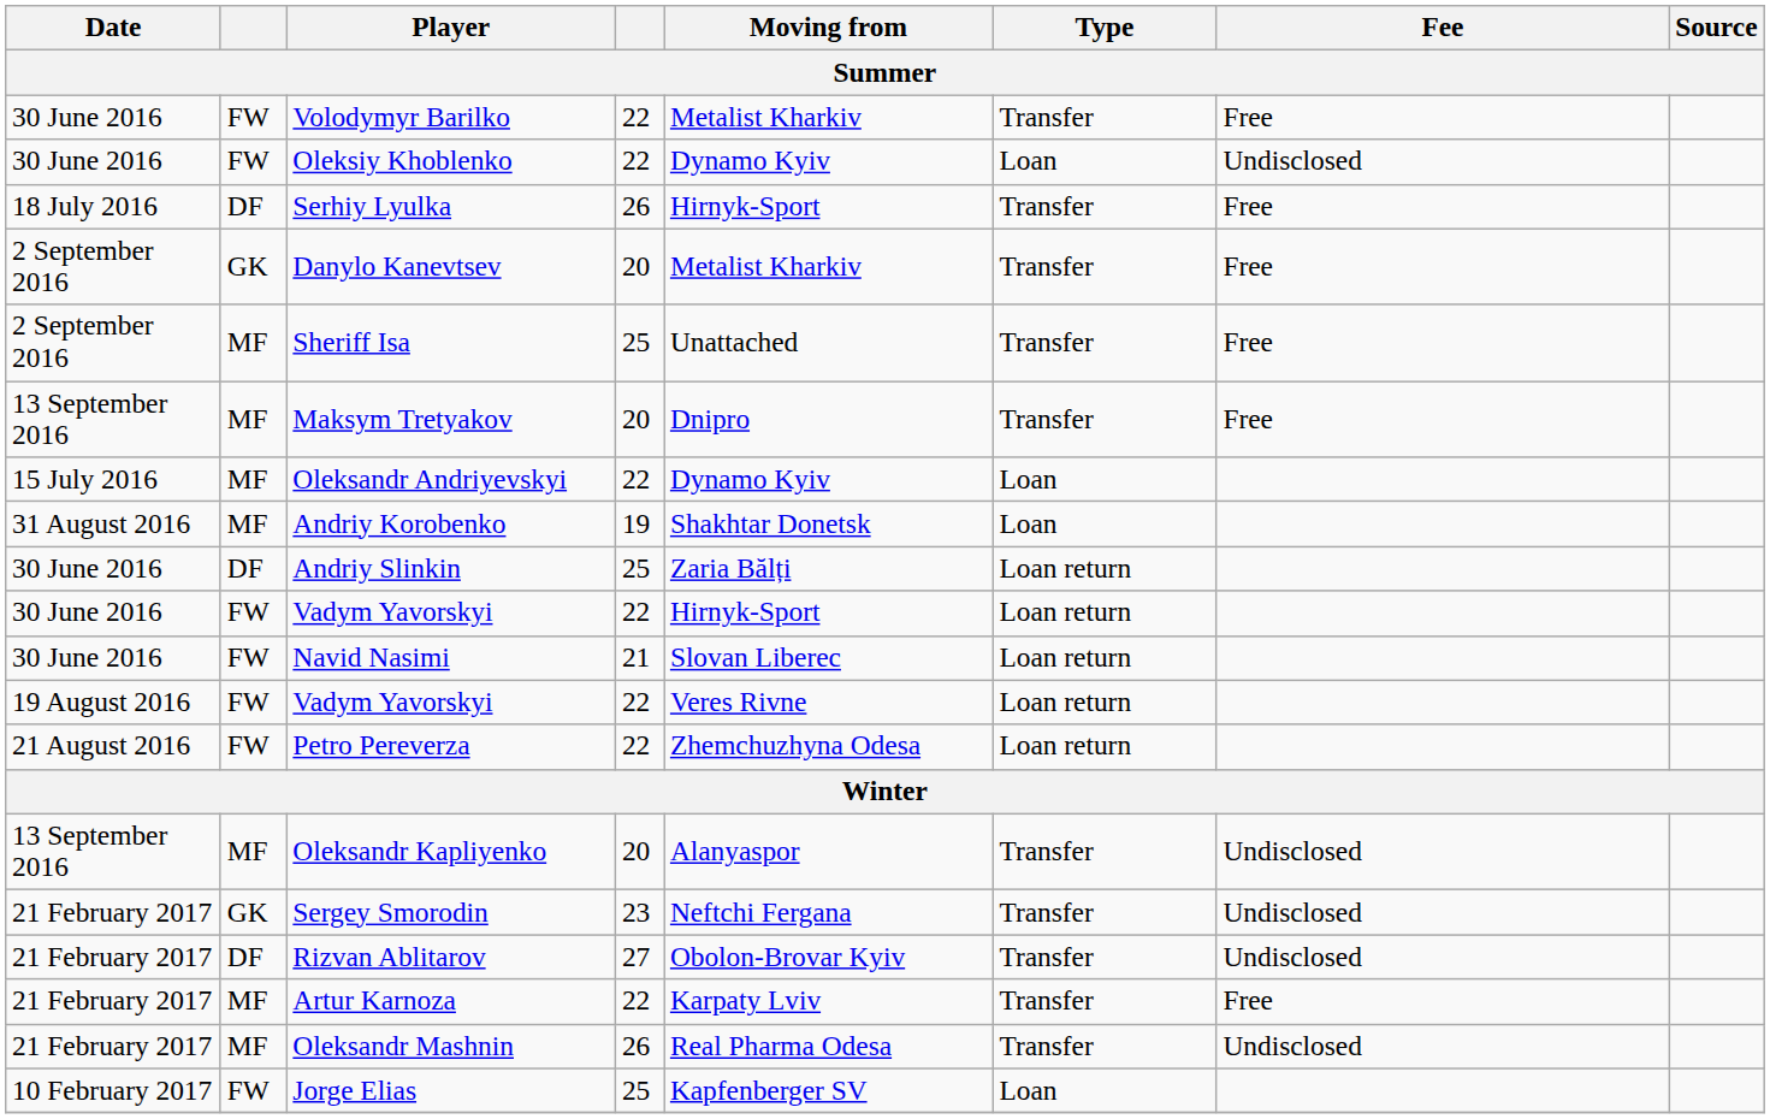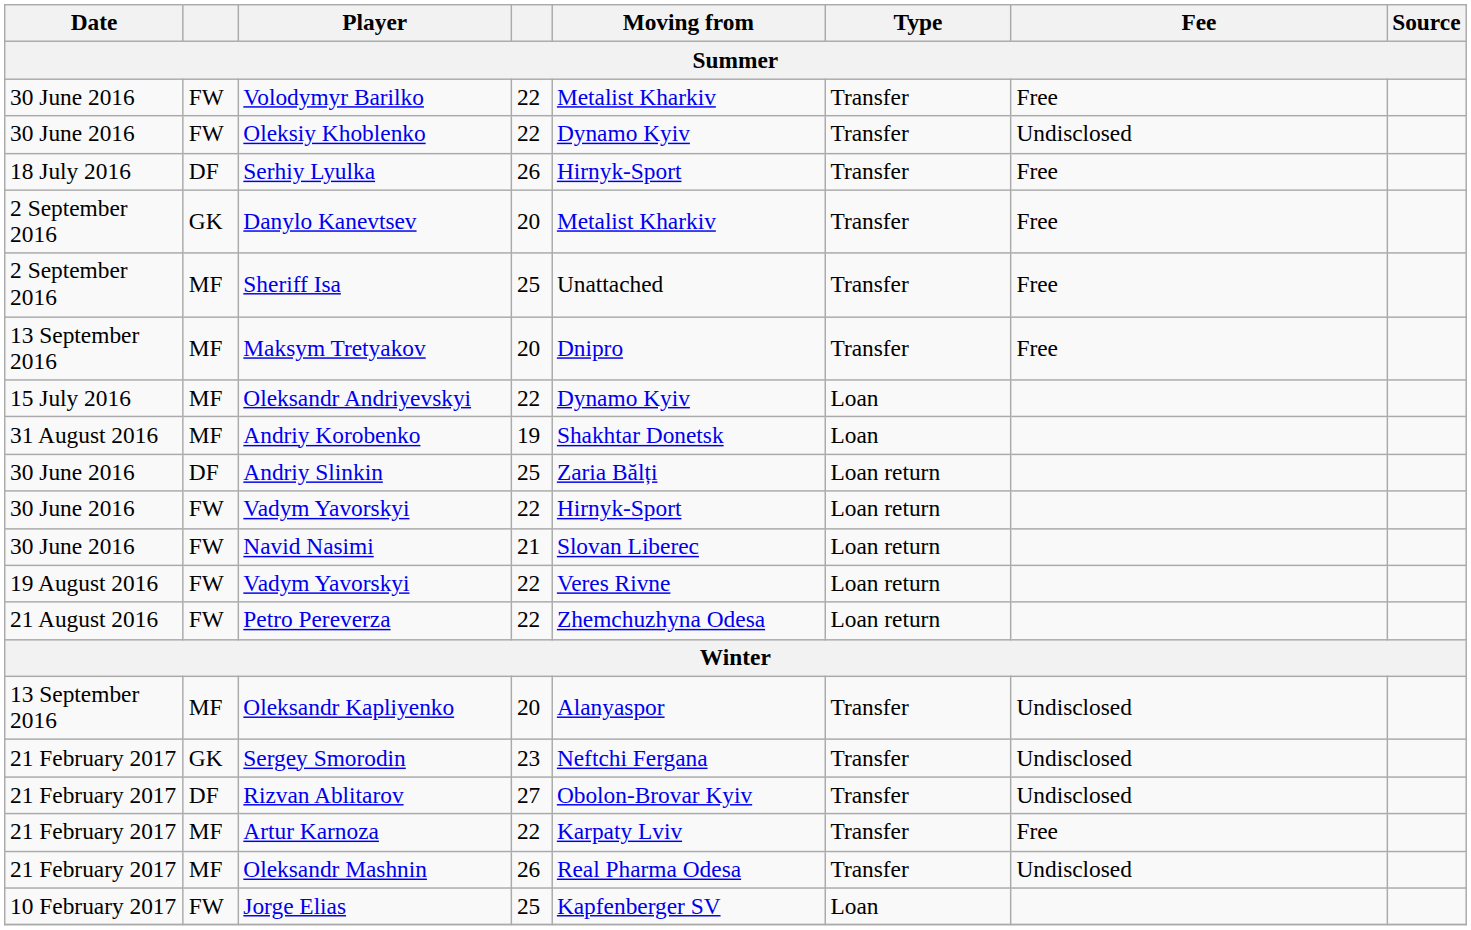Oleksiy Khoblenko | Type: Loan -> Transfer
